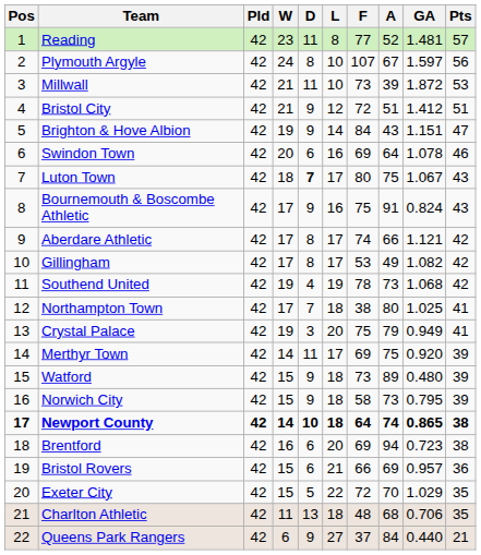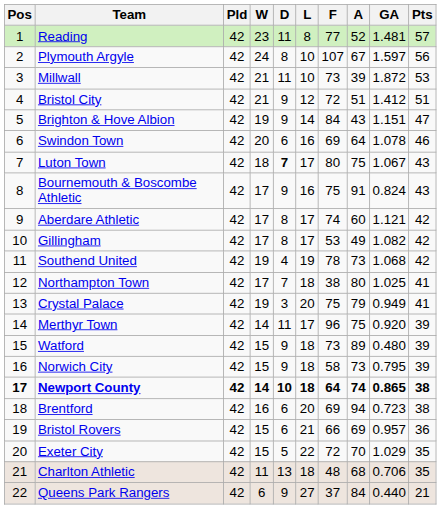Aberdare Athletic | A: 66 -> 60
Merthyr Town | F: 69 -> 96
